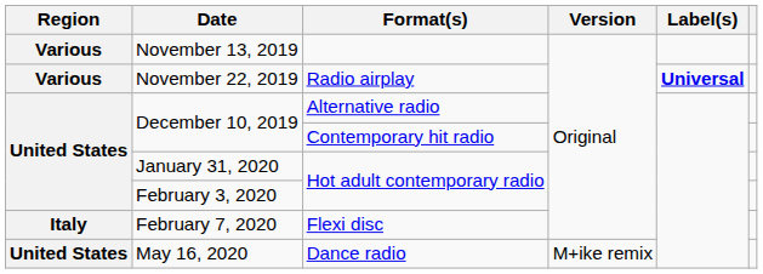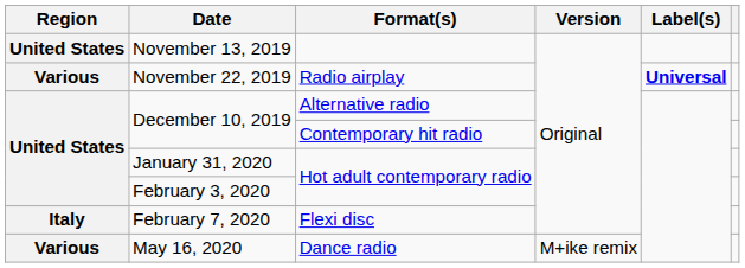November 13, 2019 | Region: Various -> United States
May 16, 2020 | Region: United States -> Various
